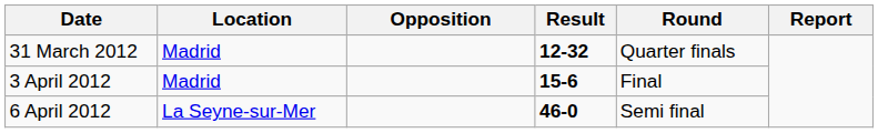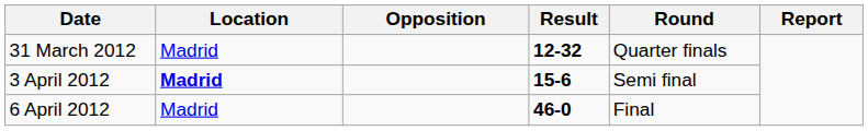3 April 2012 | Location: normal -> bold
3 April 2012 | Round: Final -> Semi final
6 April 2012 | Location: La Seyne-sur-Mer -> Madrid
6 April 2012 | Round: Semi final -> Final
